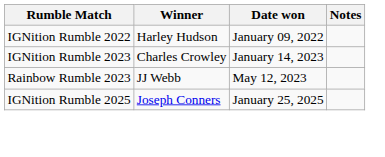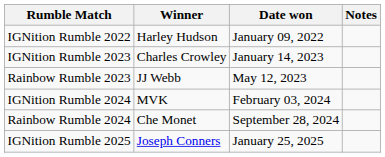+ row: IGNition Rumble 2024 | MVK | February 03, 2024
+ row: Rainbow Rumble 2024 | Che Monet | September 28, 2024
